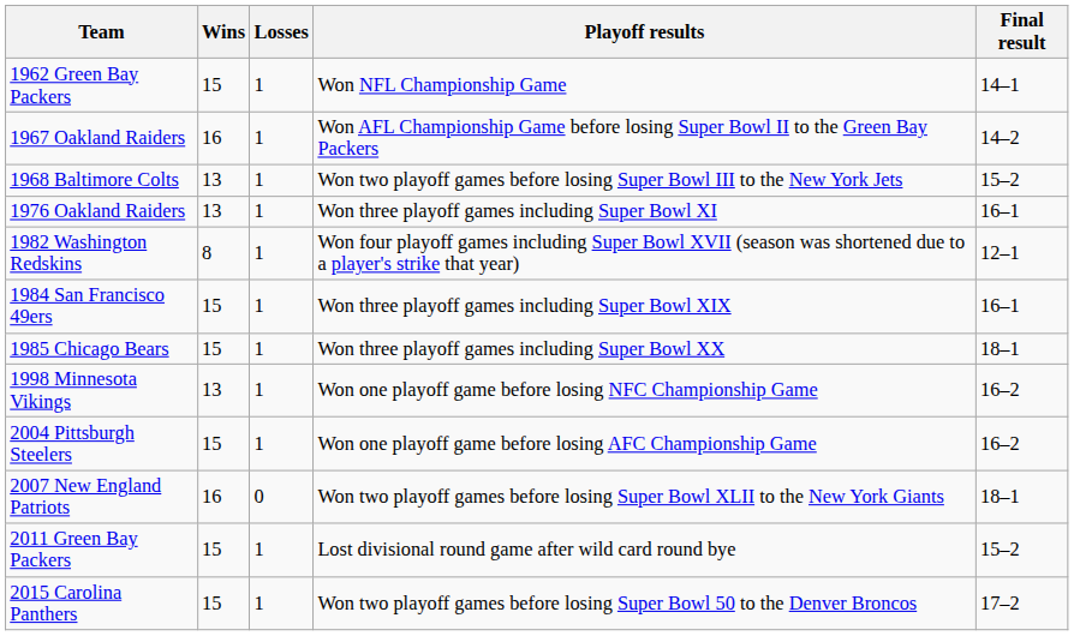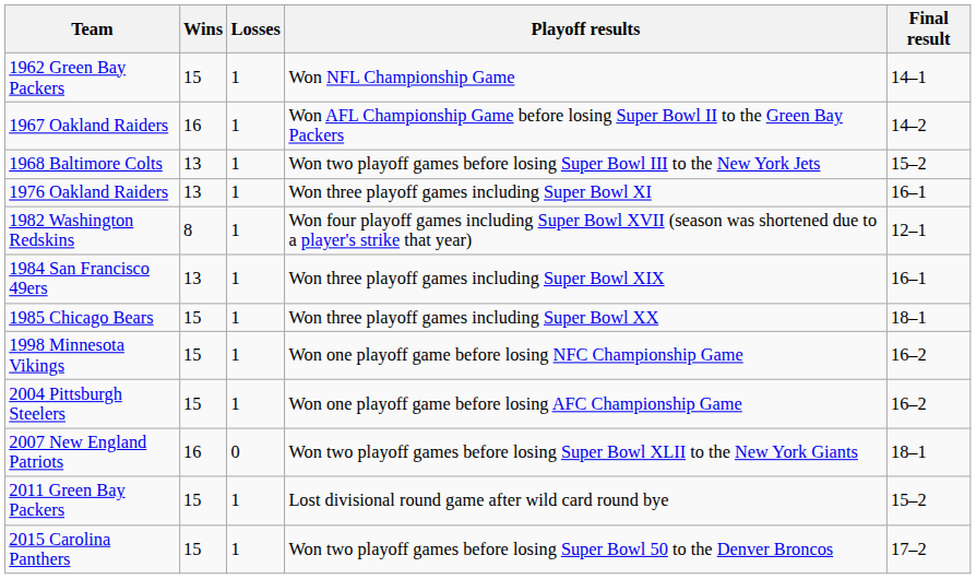1984 San Francisco 49ers | Wins: 15 -> 13
1998 Minnesota Vikings | Wins: 13 -> 15
